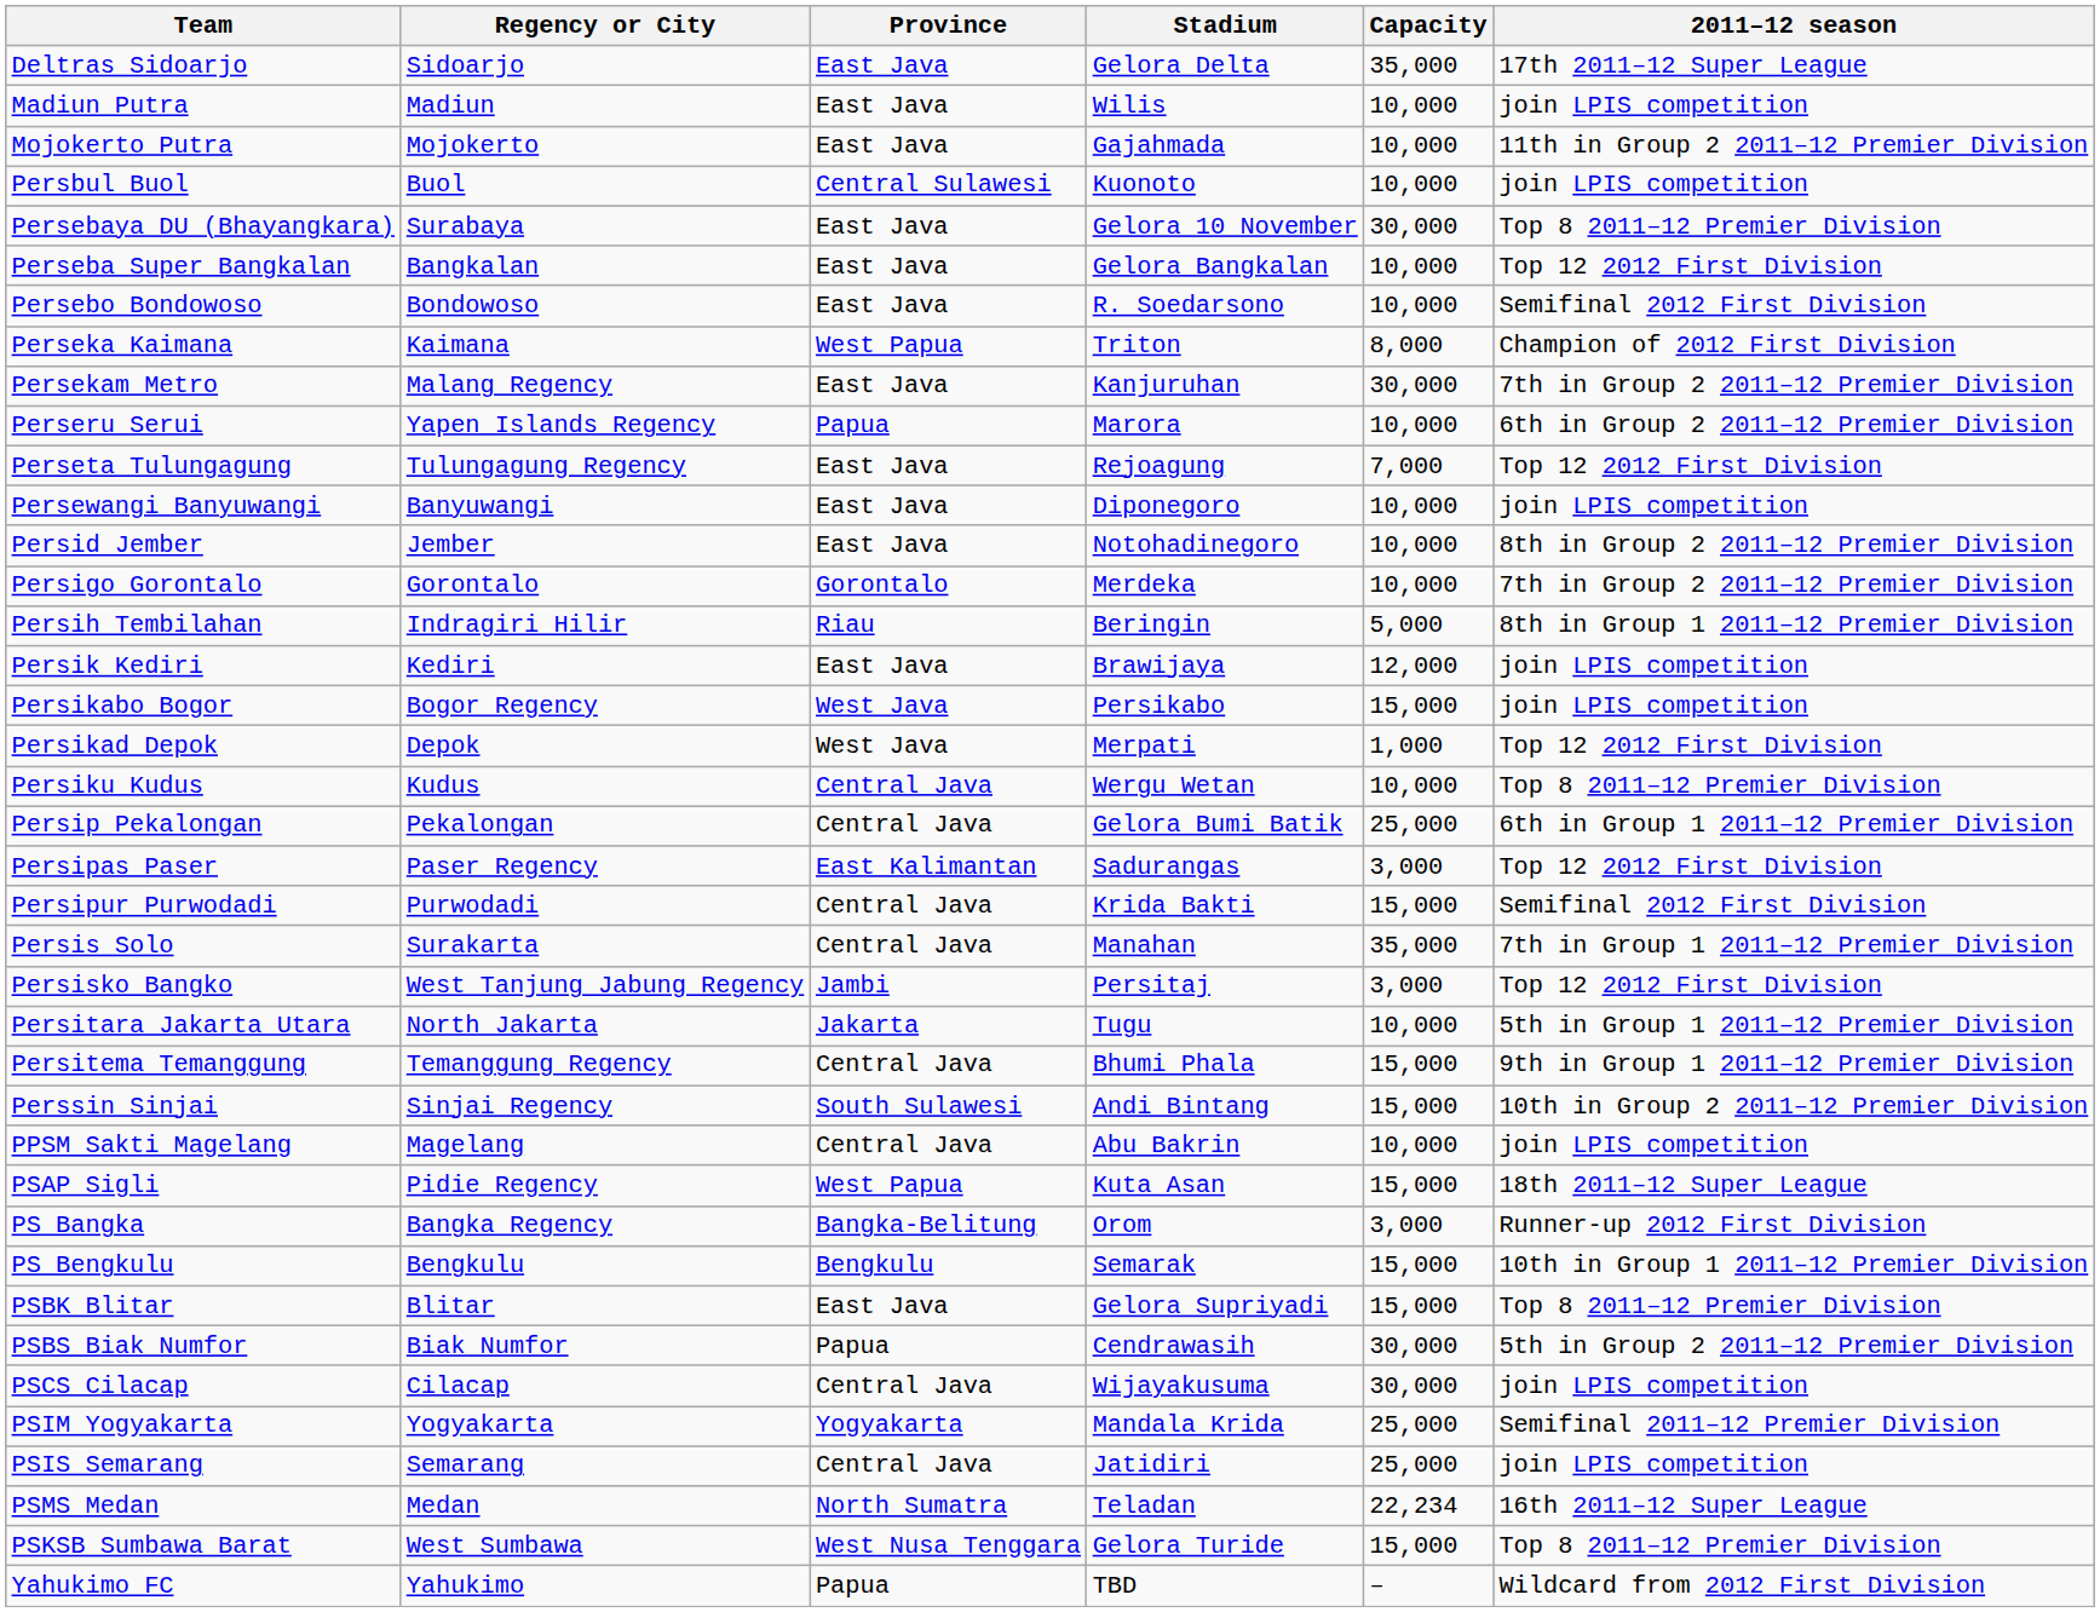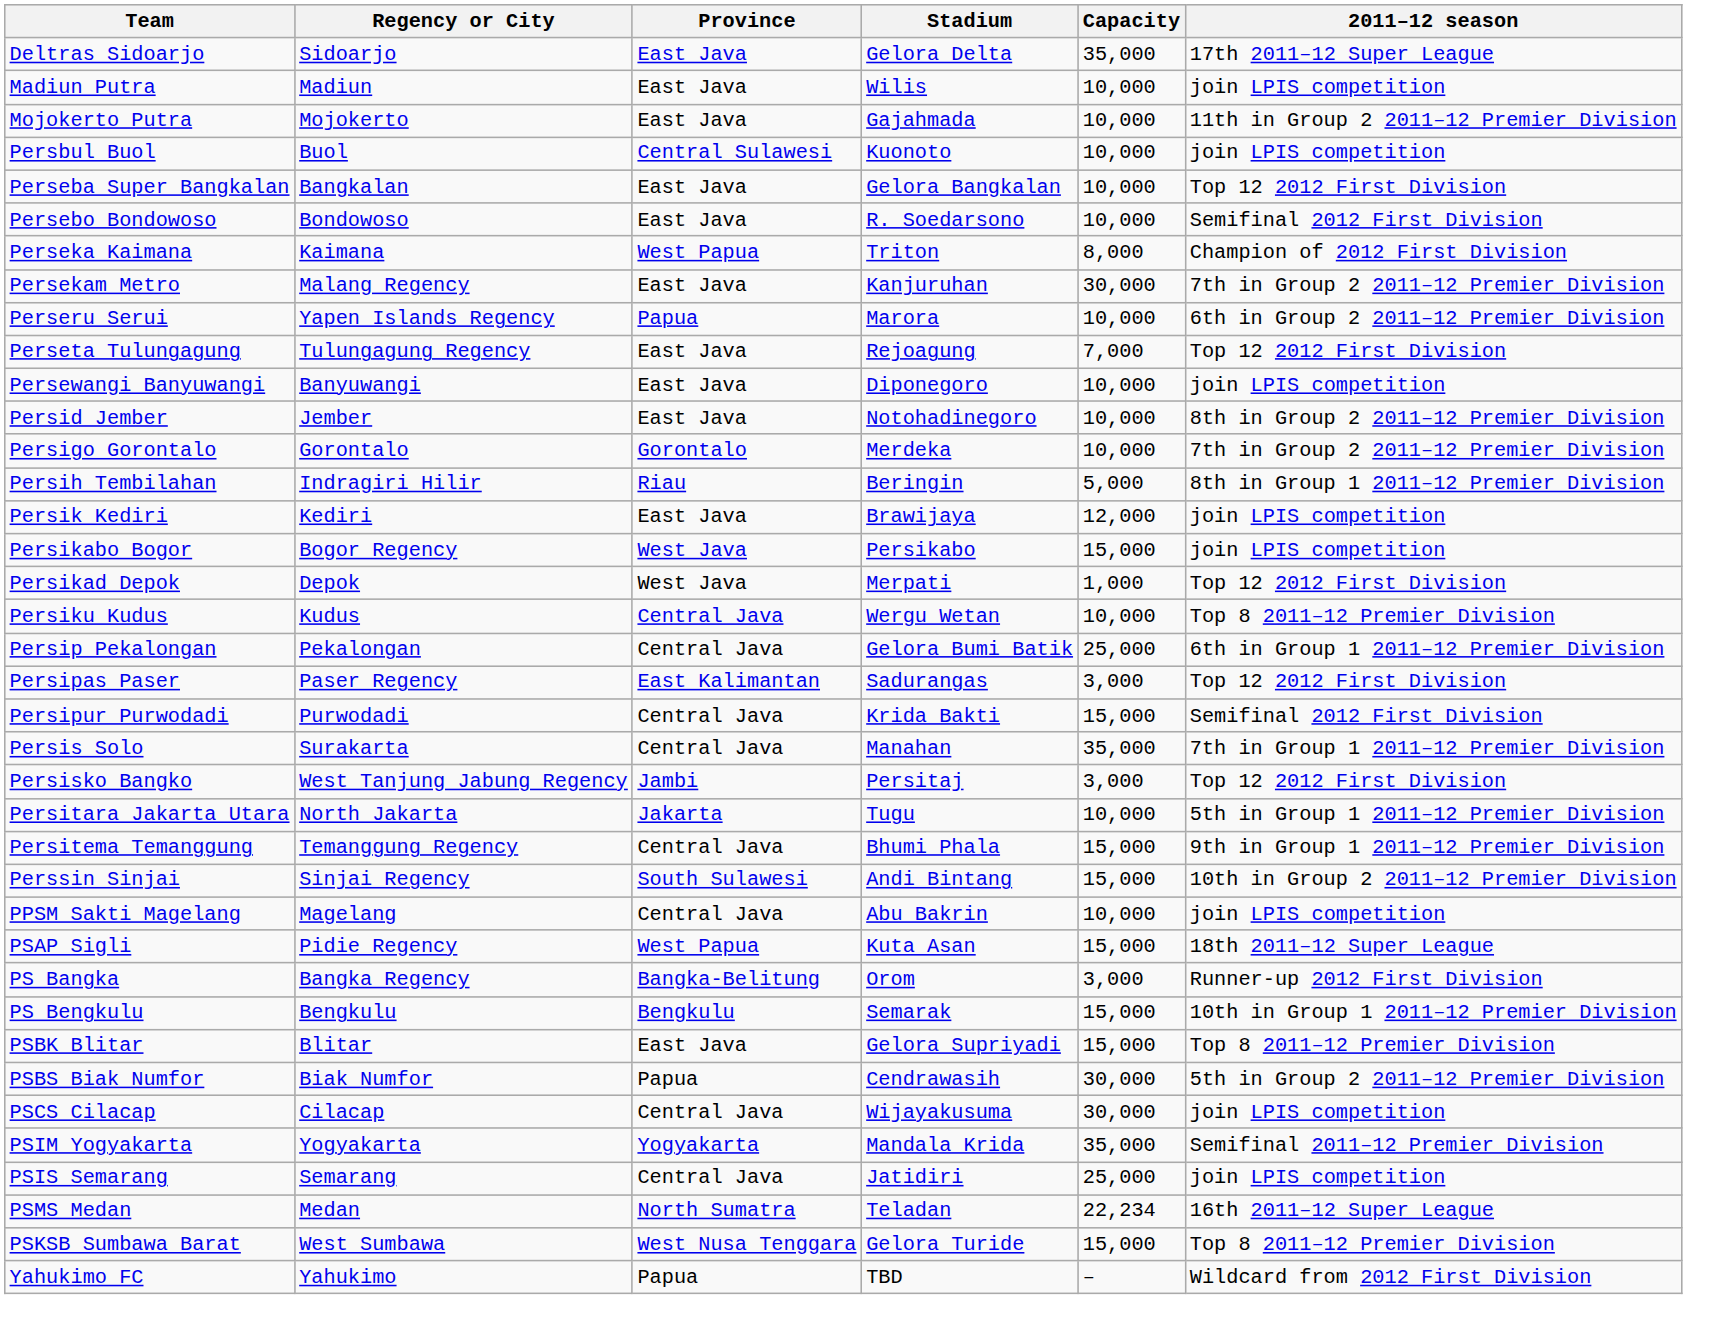- row: Persebaya DU (Bhayangkara) | Surabaya | East Java | Gelora 10 November | 30,000 | Top 8 2011–12 Premier Division
PSIM Yogyakarta | Capacity: 25,000 -> 35,000
